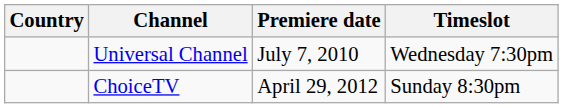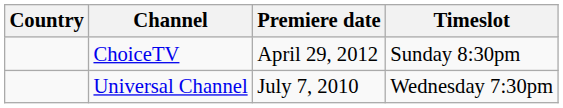rows swapped: Universal Channel <-> ChoiceTV
